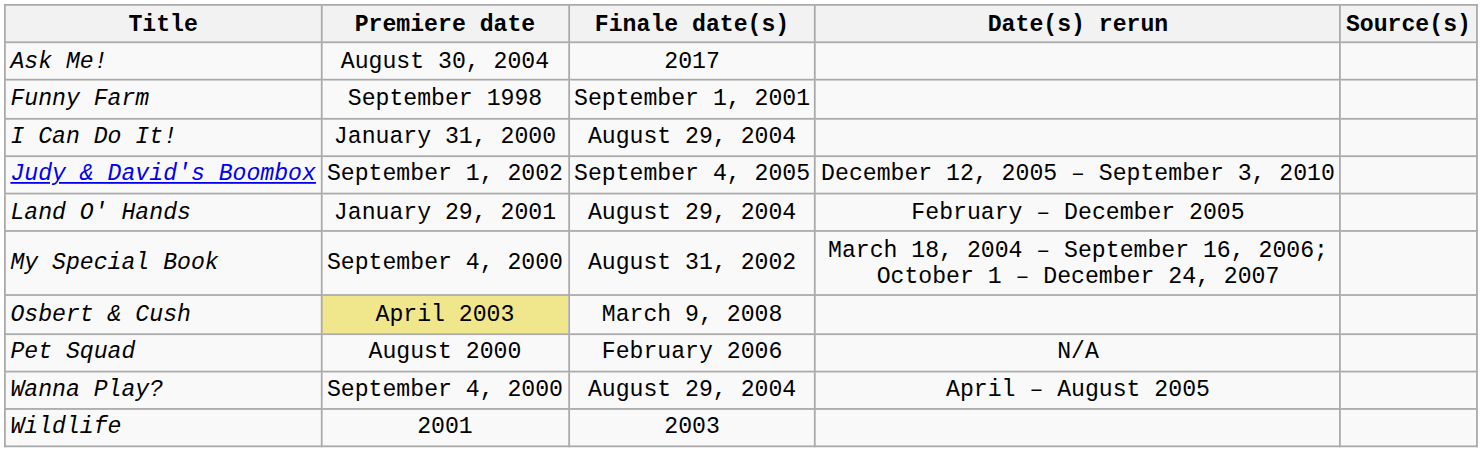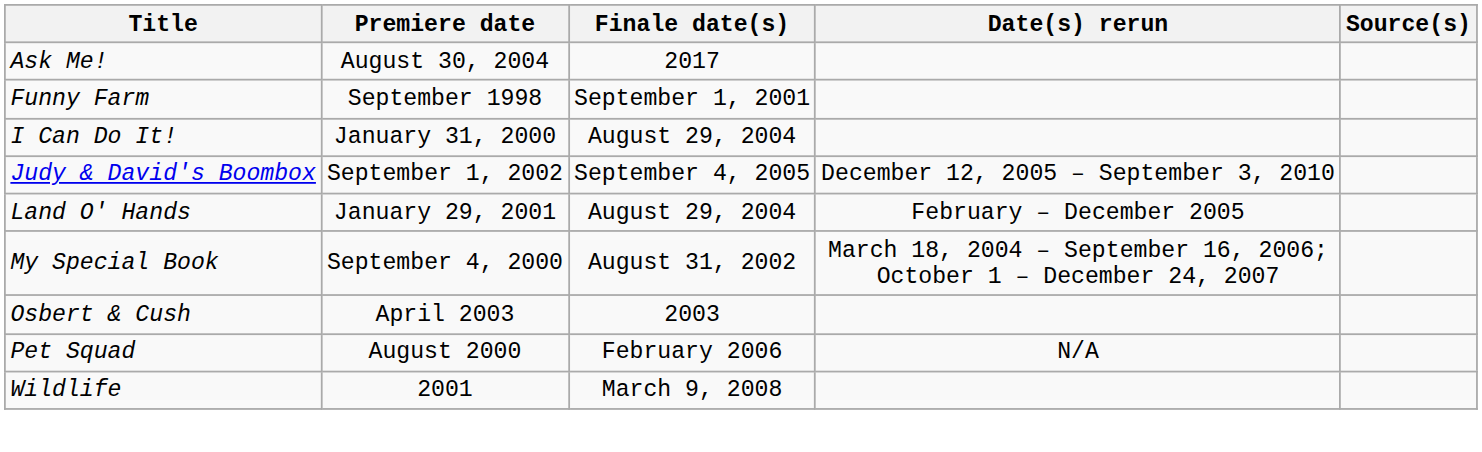Osbert & Cush | Premiere date: khaki background -> no background
Osbert & Cush | Finale date(s): March 9, 2008 -> 2003
- row: Wanna Play? | September 4, 2000 | August 29, 2004 | April – August 2005
Wildlife | Finale date(s): 2003 -> March 9, 2008
